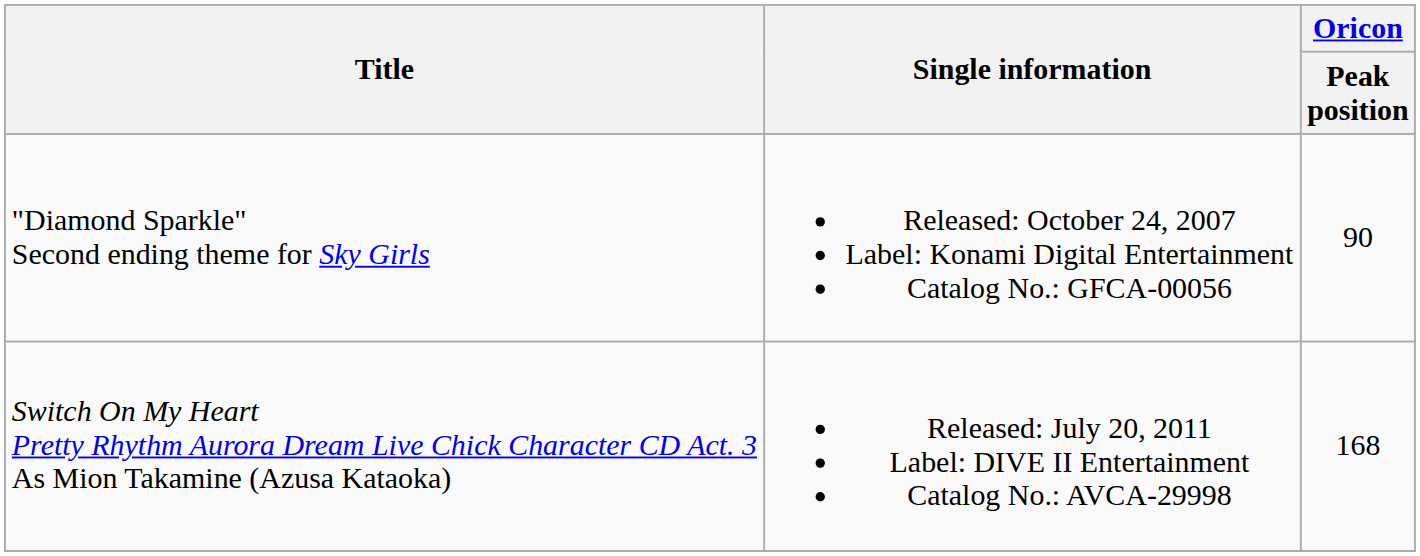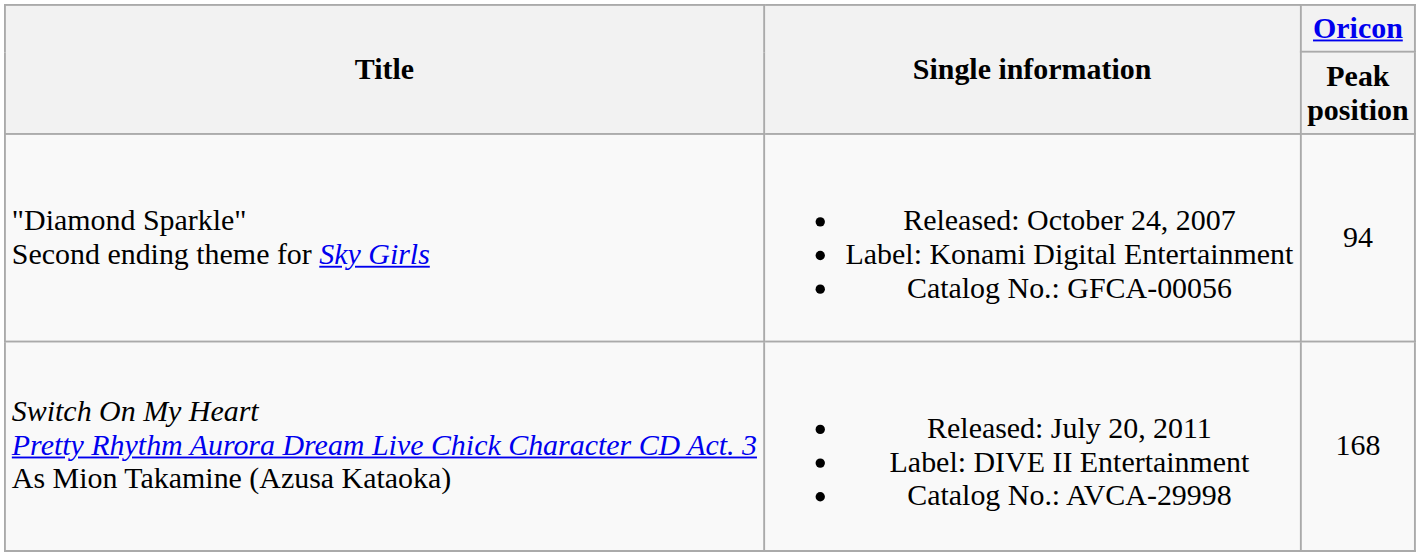"Diamond Sparkle" Second ending theme for Sky Girls | Oricon / Peak position: 90 -> 94
